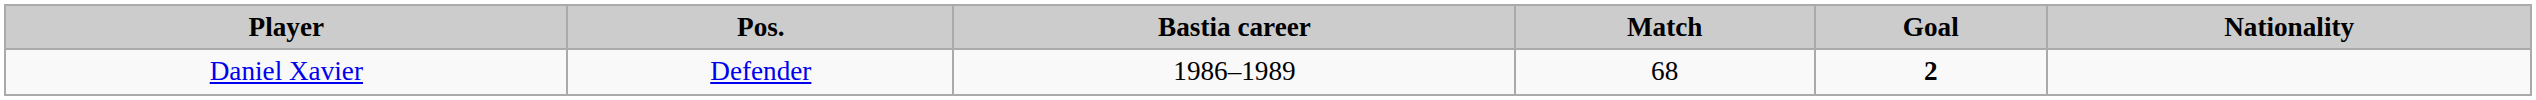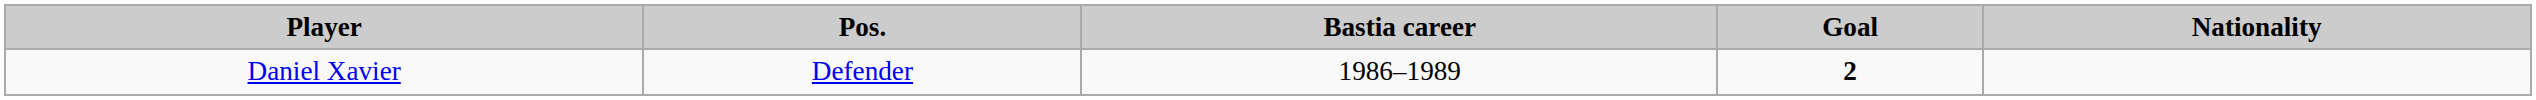- column: Match | 68
